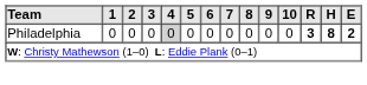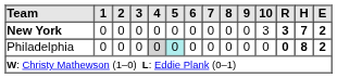+ row: New York | 0 | 0 | 0 | 0 | 0 | 0 | 0 | 0 | 0 | 3 | 3 | 7 | 2
Philadelphia | 5: no background -> paleturquoise background
Philadelphia | R: 3 -> 0
